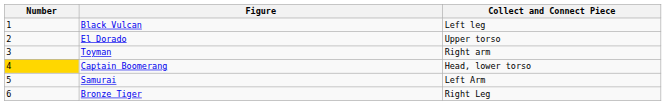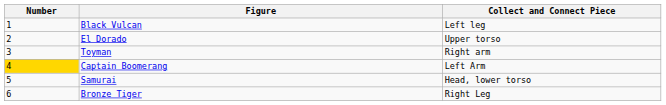Captain Boomerang | Collect and Connect Piece: Head, lower torso -> Left Arm
Samurai | Collect and Connect Piece: Left Arm -> Head, lower torso
